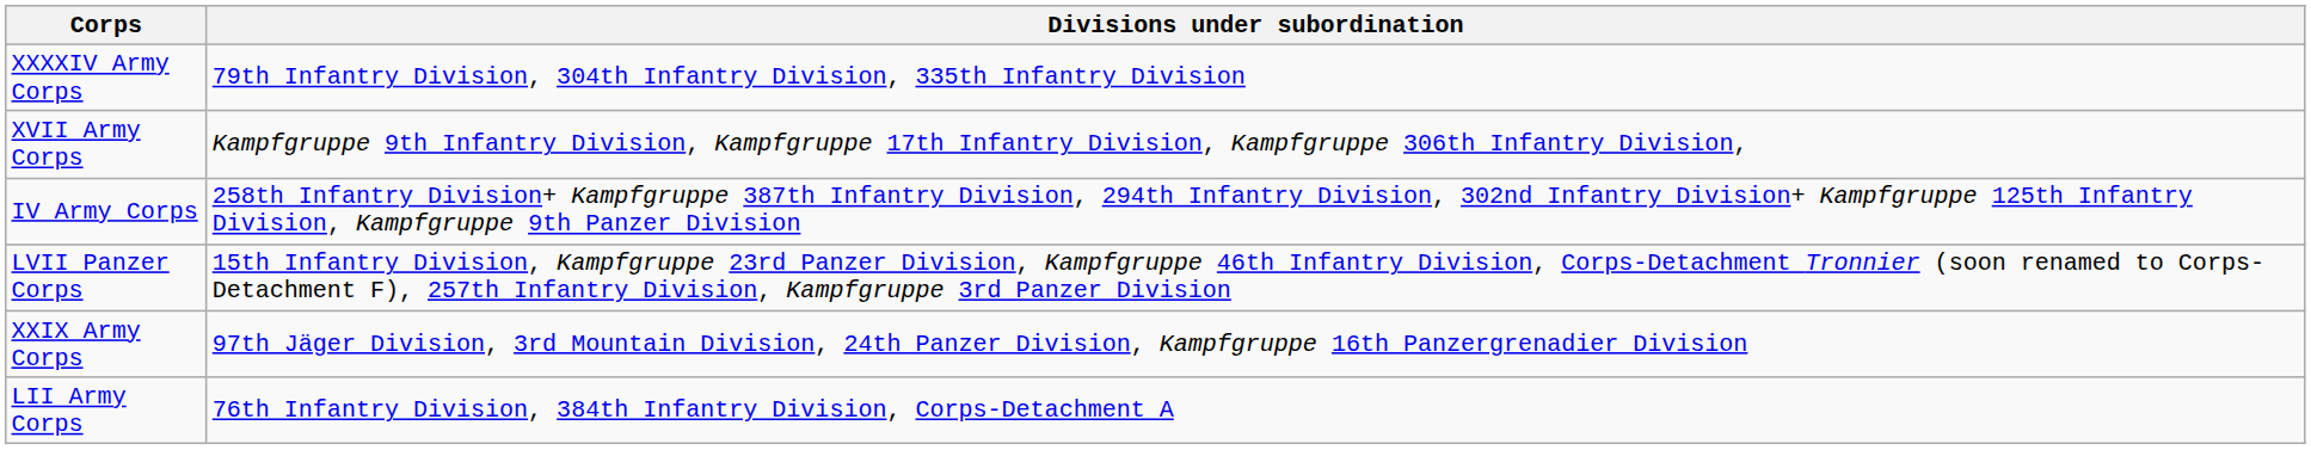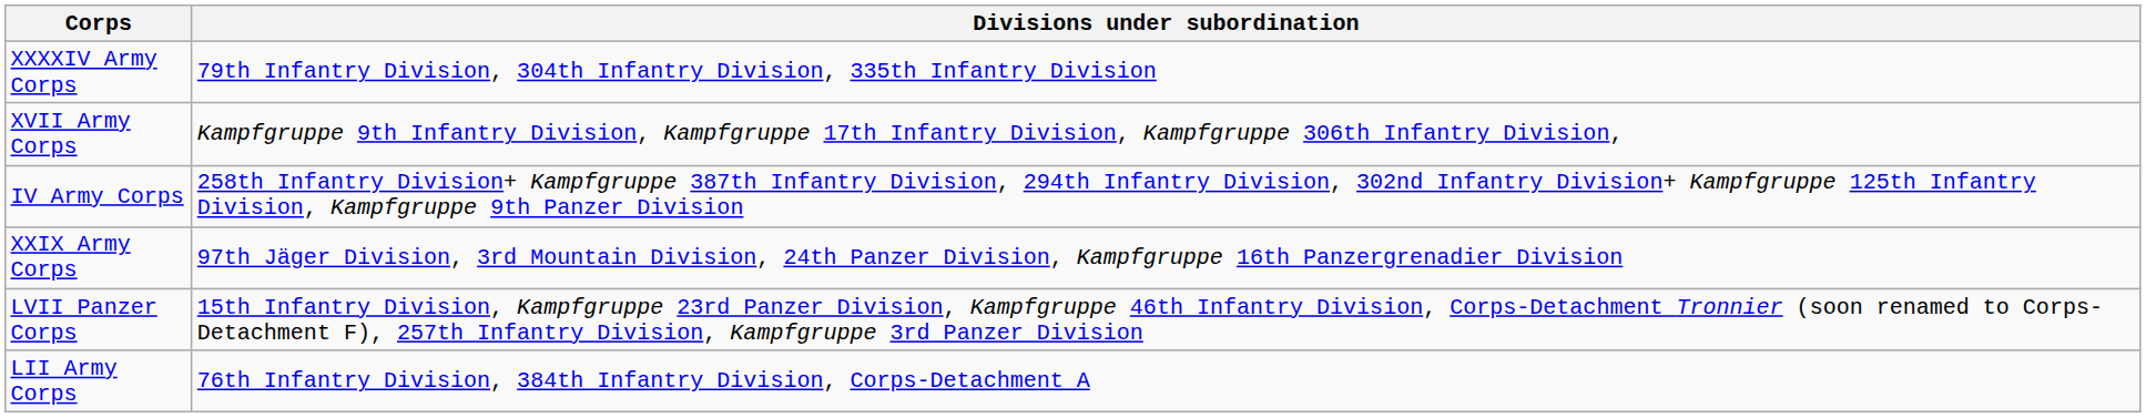rows swapped: XXIX Army Corps <-> LVII Panzer Corps
